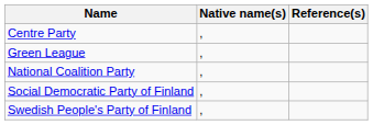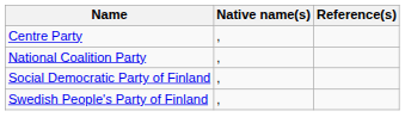- row: Green League | ,
